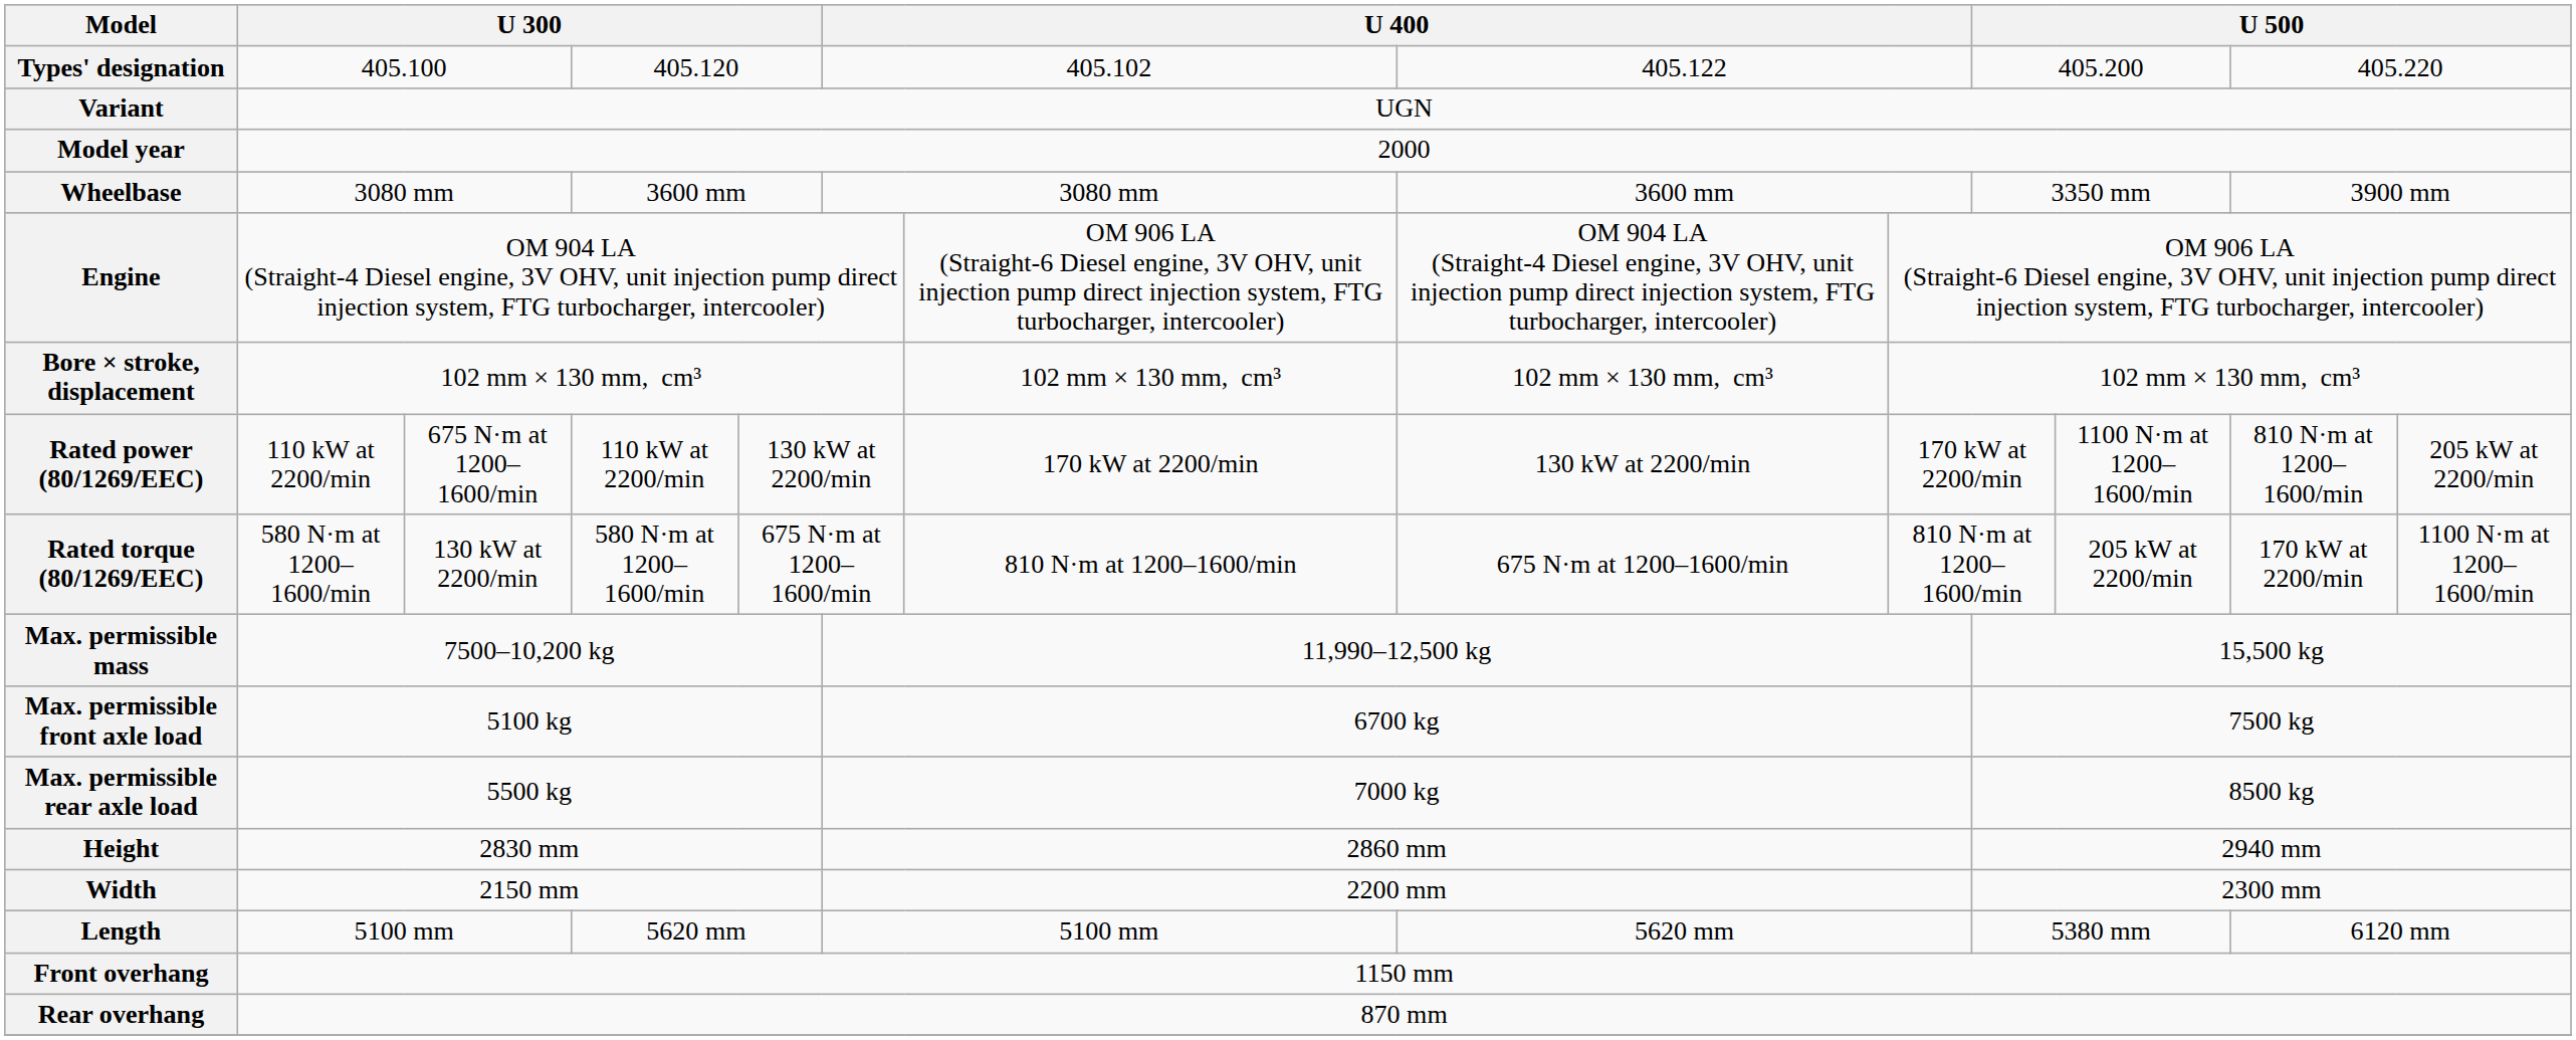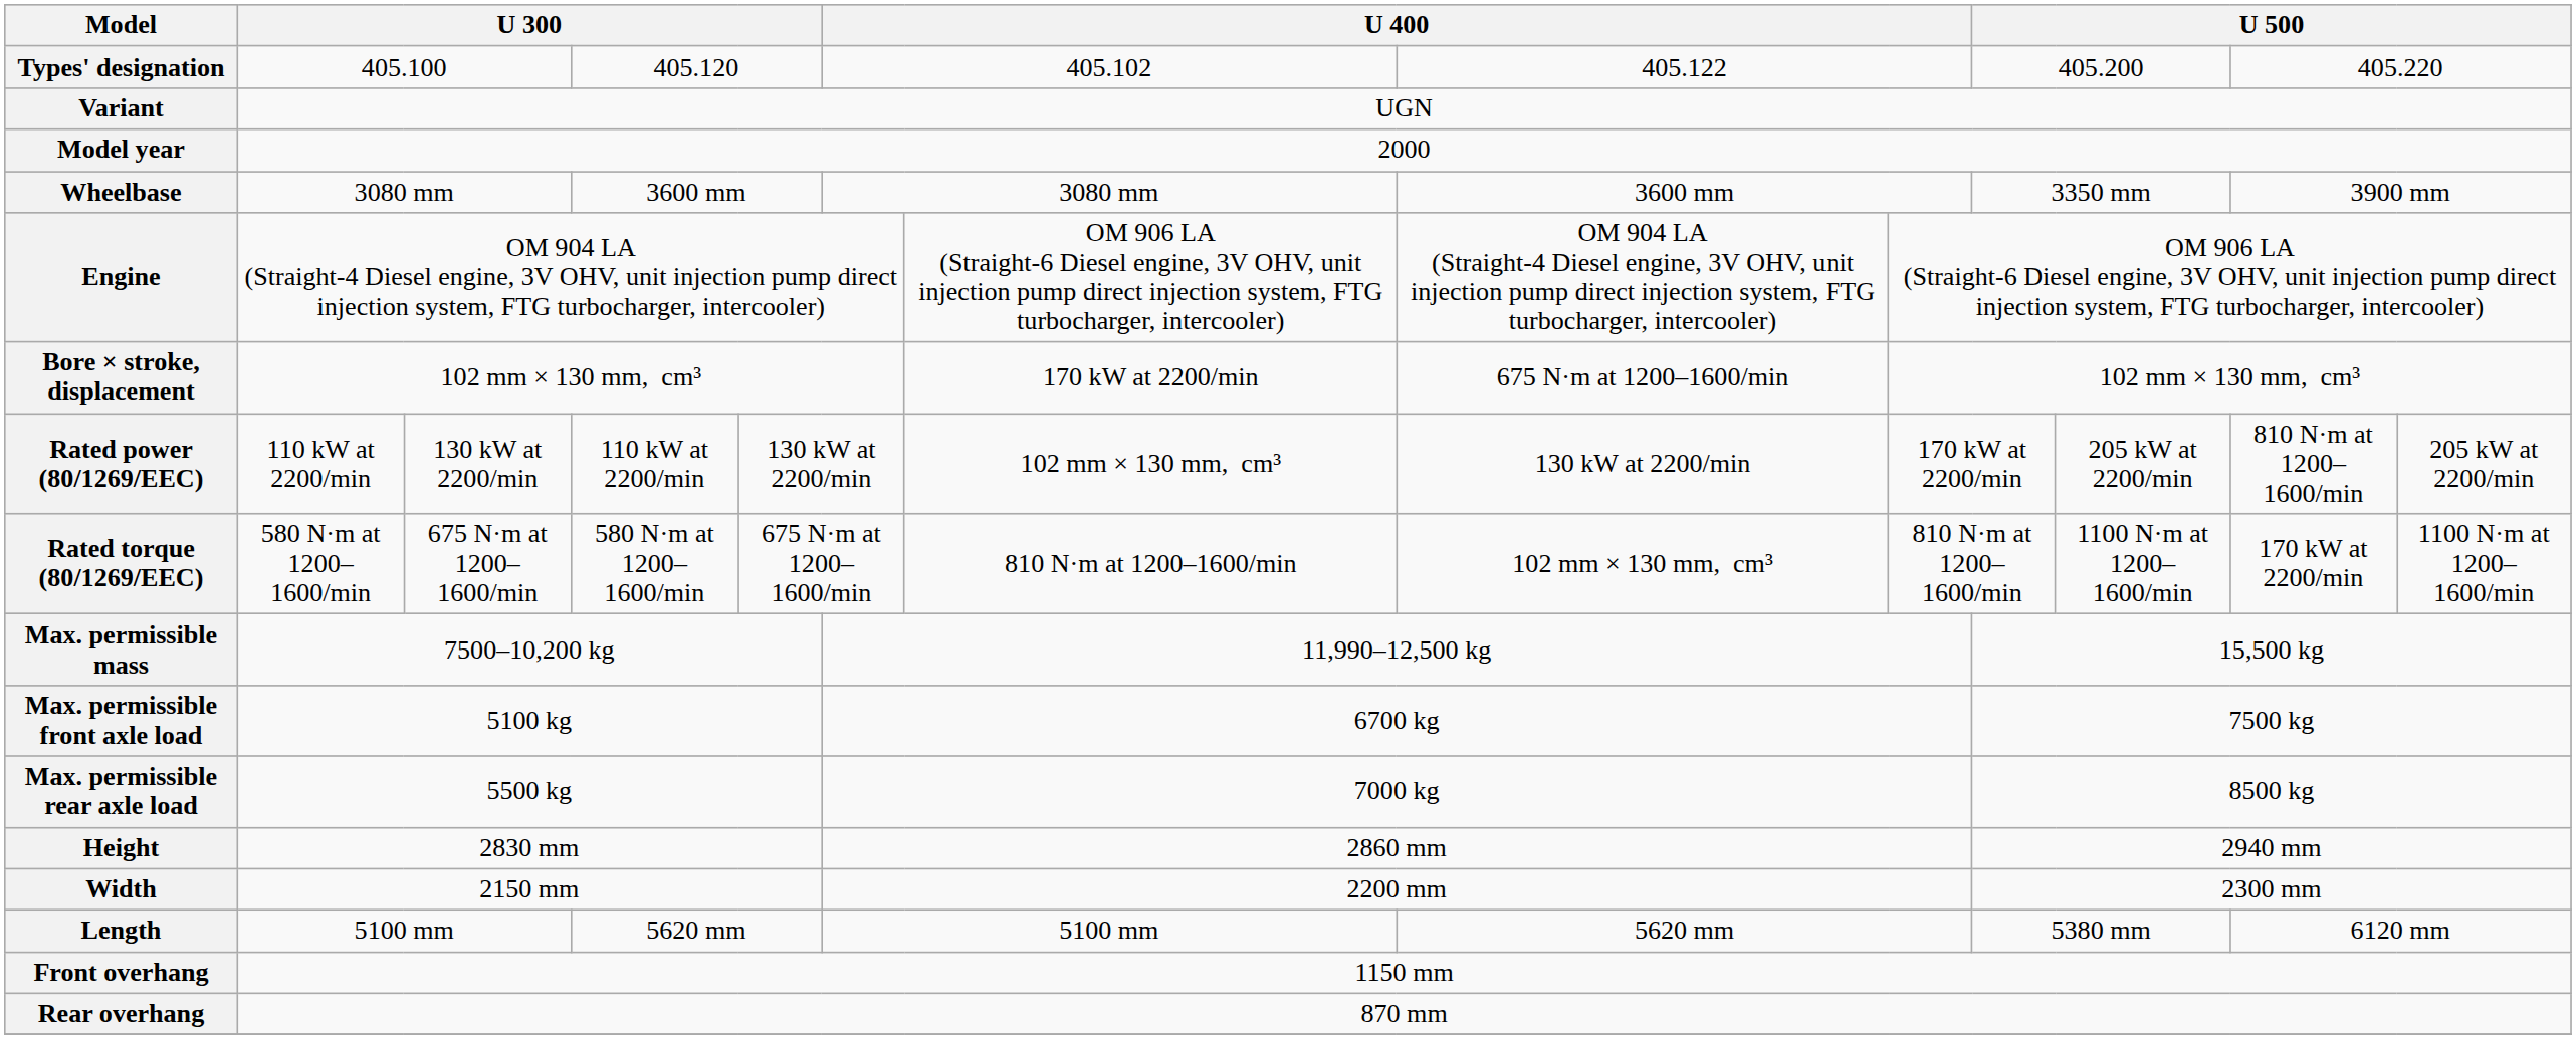Bore × stroke, displacement | column 7: 102 mm × 130 mm, cm³ -> 170 kW at 2200/min
Bore × stroke, displacement | column 8: 102 mm × 130 mm, cm³ -> 675 N·m at 1200–1600/min
Rated power (80/1269/EEC) | column 3: 675 N·m at 1200–1600/min -> 130 kW at 2200/min
Rated power (80/1269/EEC) | column 7: 170 kW at 2200/min -> 102 mm × 130 mm, cm³
Rated power (80/1269/EEC) | column 11: 1100 N·m at 1200–1600/min -> 205 kW at 2200/min
Rated torque (80/1269/EEC) | column 3: 130 kW at 2200/min -> 675 N·m at 1200–1600/min
Rated torque (80/1269/EEC) | column 8: 675 N·m at 1200–1600/min -> 102 mm × 130 mm, cm³
Rated torque (80/1269/EEC) | column 11: 205 kW at 2200/min -> 1100 N·m at 1200–1600/min
